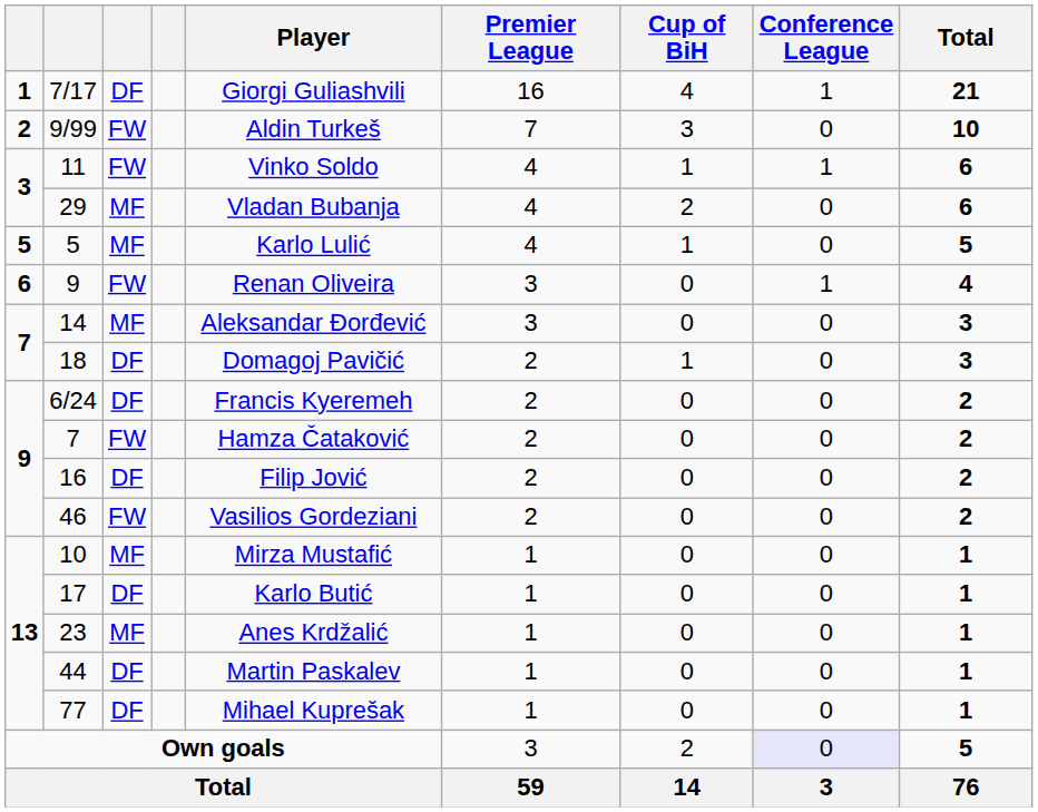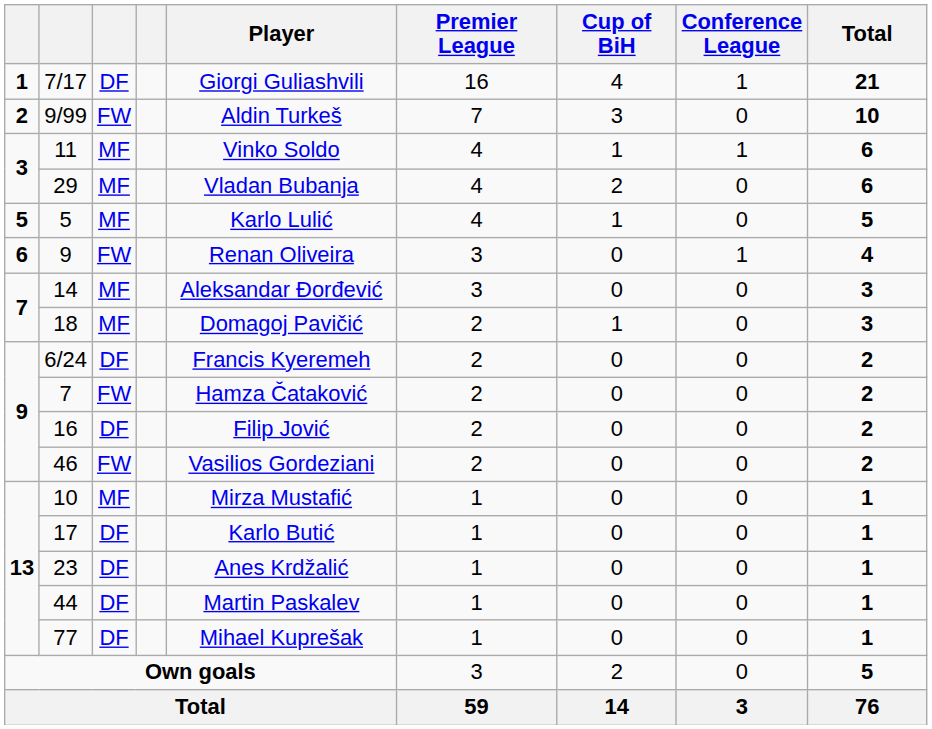11 | column 3: FW -> MF
18 | column 3: DF -> MF
23 | column 3: MF -> DF
Own goals | Conference League: lavender background -> no background
